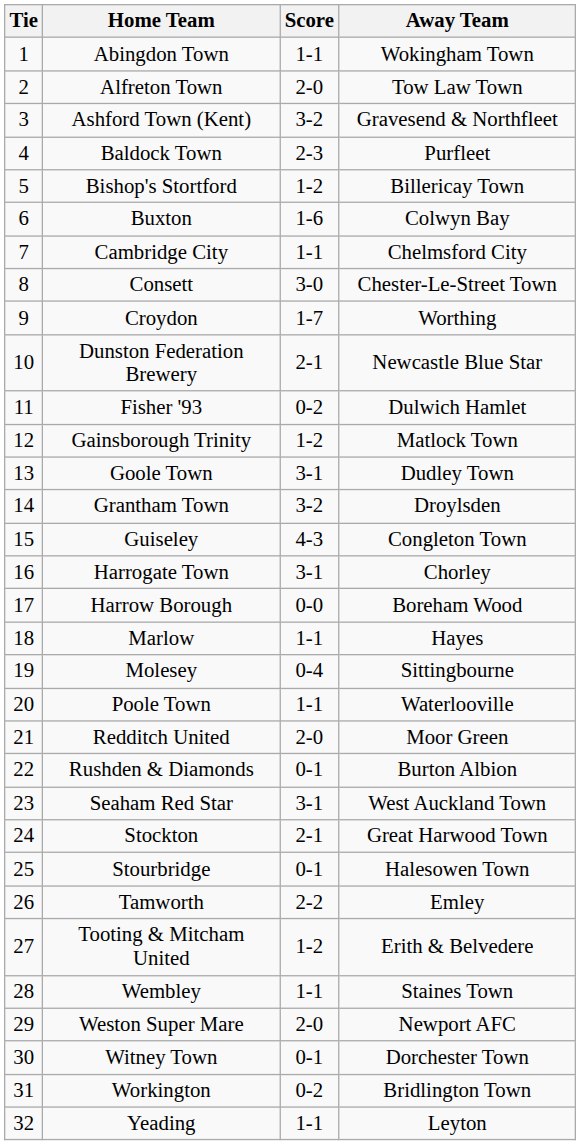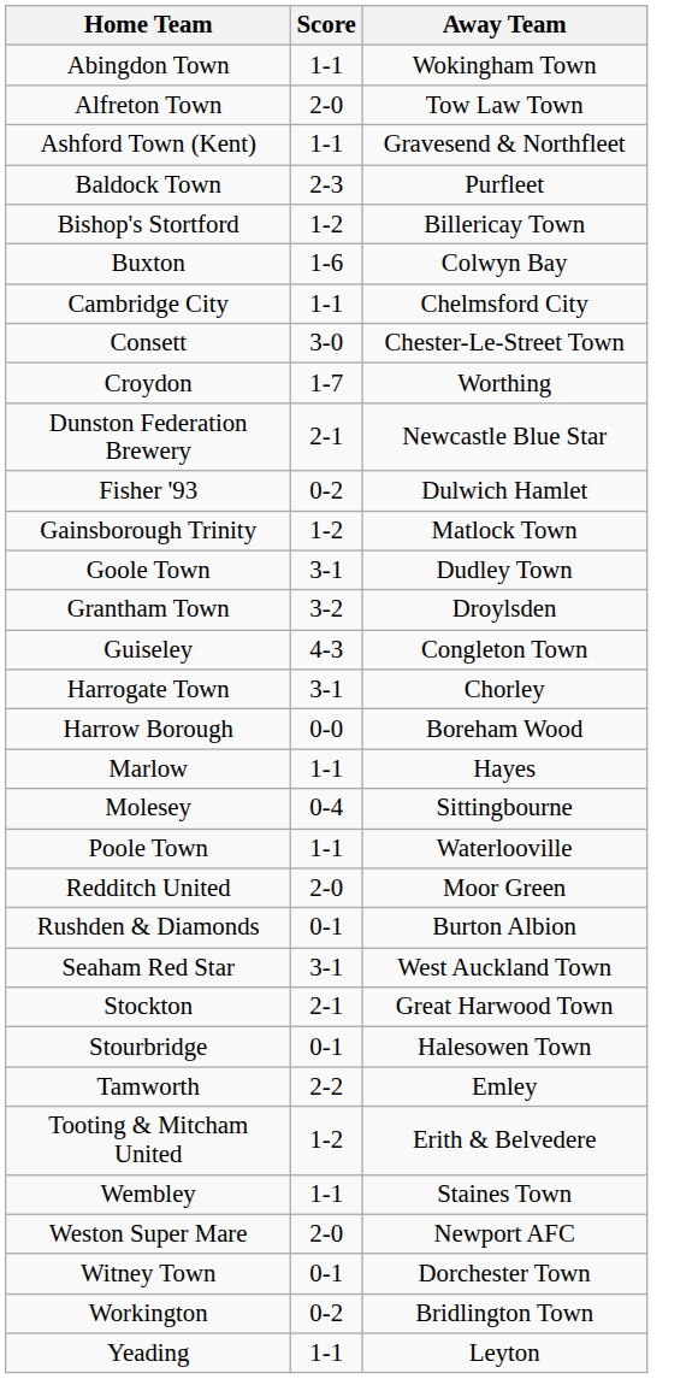- column: Tie | 1 | 2 | 3 | 4 | 5 | 6 | 7 | 8 | 9 | 10 | 11 | 12 | 13 | 14 | 15 | 16 | 17 | 18 | 19 | 20 | 21 | 22 | 23 | 24 | 25 | 26 | 27 | 28 | 29 | 30 | 31 | 32
Ashford Town (Kent) | Score: 3-2 -> 1-1
